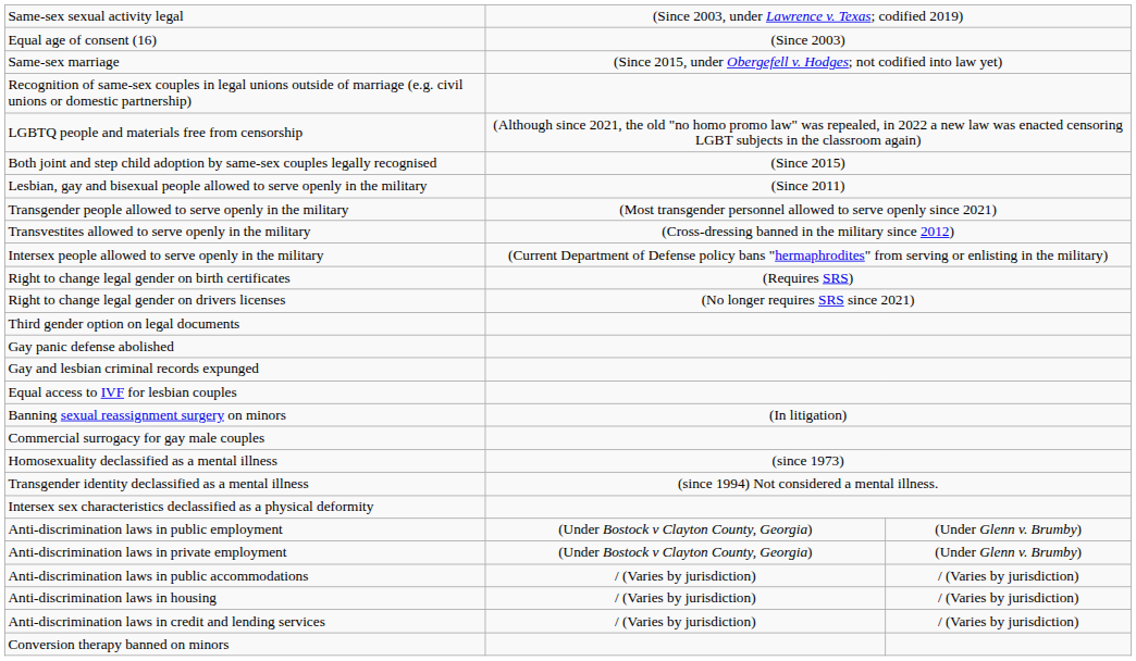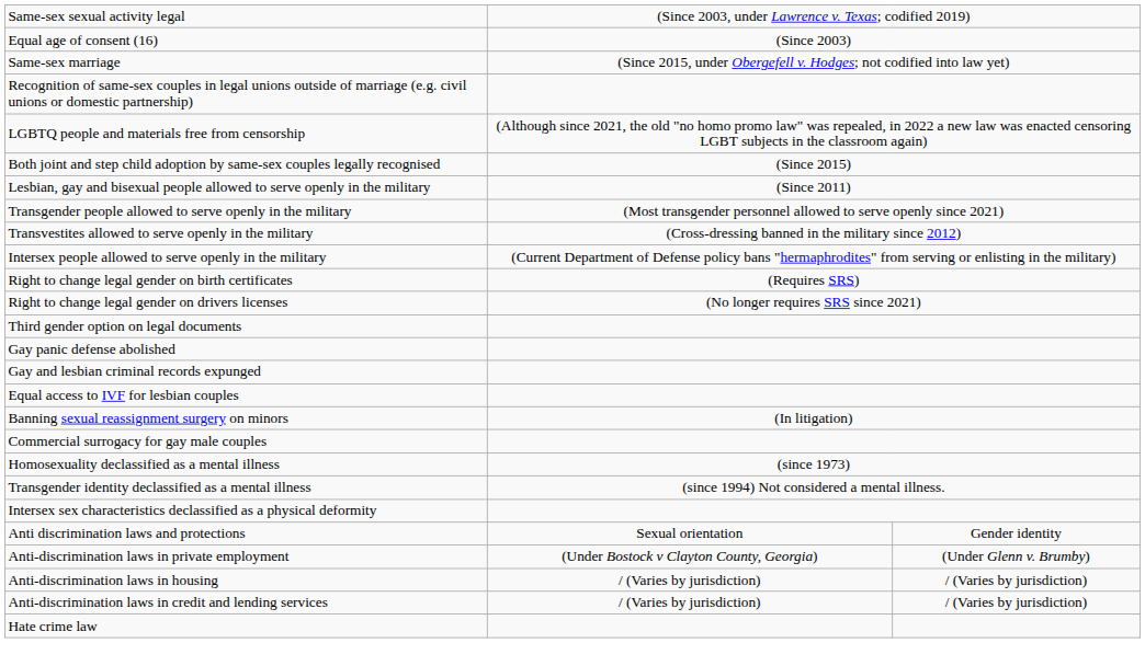+ row: Anti discrimination laws and protections | Sexual orientation | Gender identity
- row: Anti-discrimination laws in public employment | (Under Bostock v Clayton County, Georgia) | (Under Glenn v. Brumby)
- row: Anti-discrimination laws in public accommodations | / (Varies by jurisdiction) | / (Varies by jurisdiction)
+ row: Hate crime law
- row: Conversion therapy banned on minors
